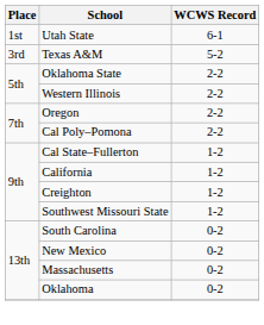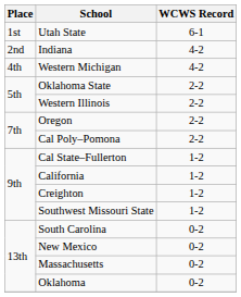+ row: 2nd | Indiana | 4-2
- row: 3rd | Texas A&M | 5-2
+ row: 4th | Western Michigan | 4-2
